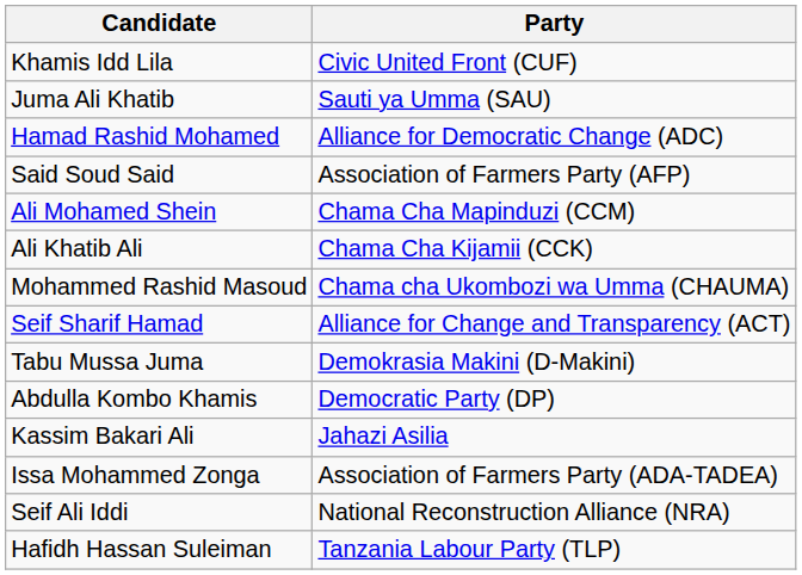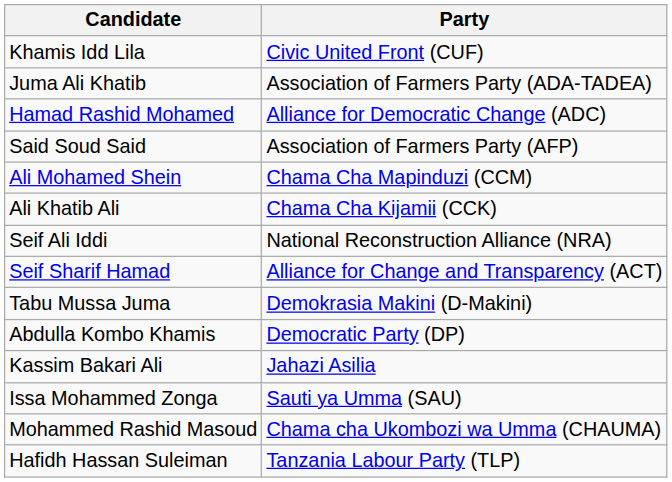Juma Ali Khatib | Party: Sauti ya Umma (SAU) -> Association of Farmers Party (ADA-TADEA)
rows swapped: Mohammed Rashid Masoud <-> Seif Ali Iddi
Issa Mohammed Zonga | Party: Association of Farmers Party (ADA-TADEA) -> Sauti ya Umma (SAU)
